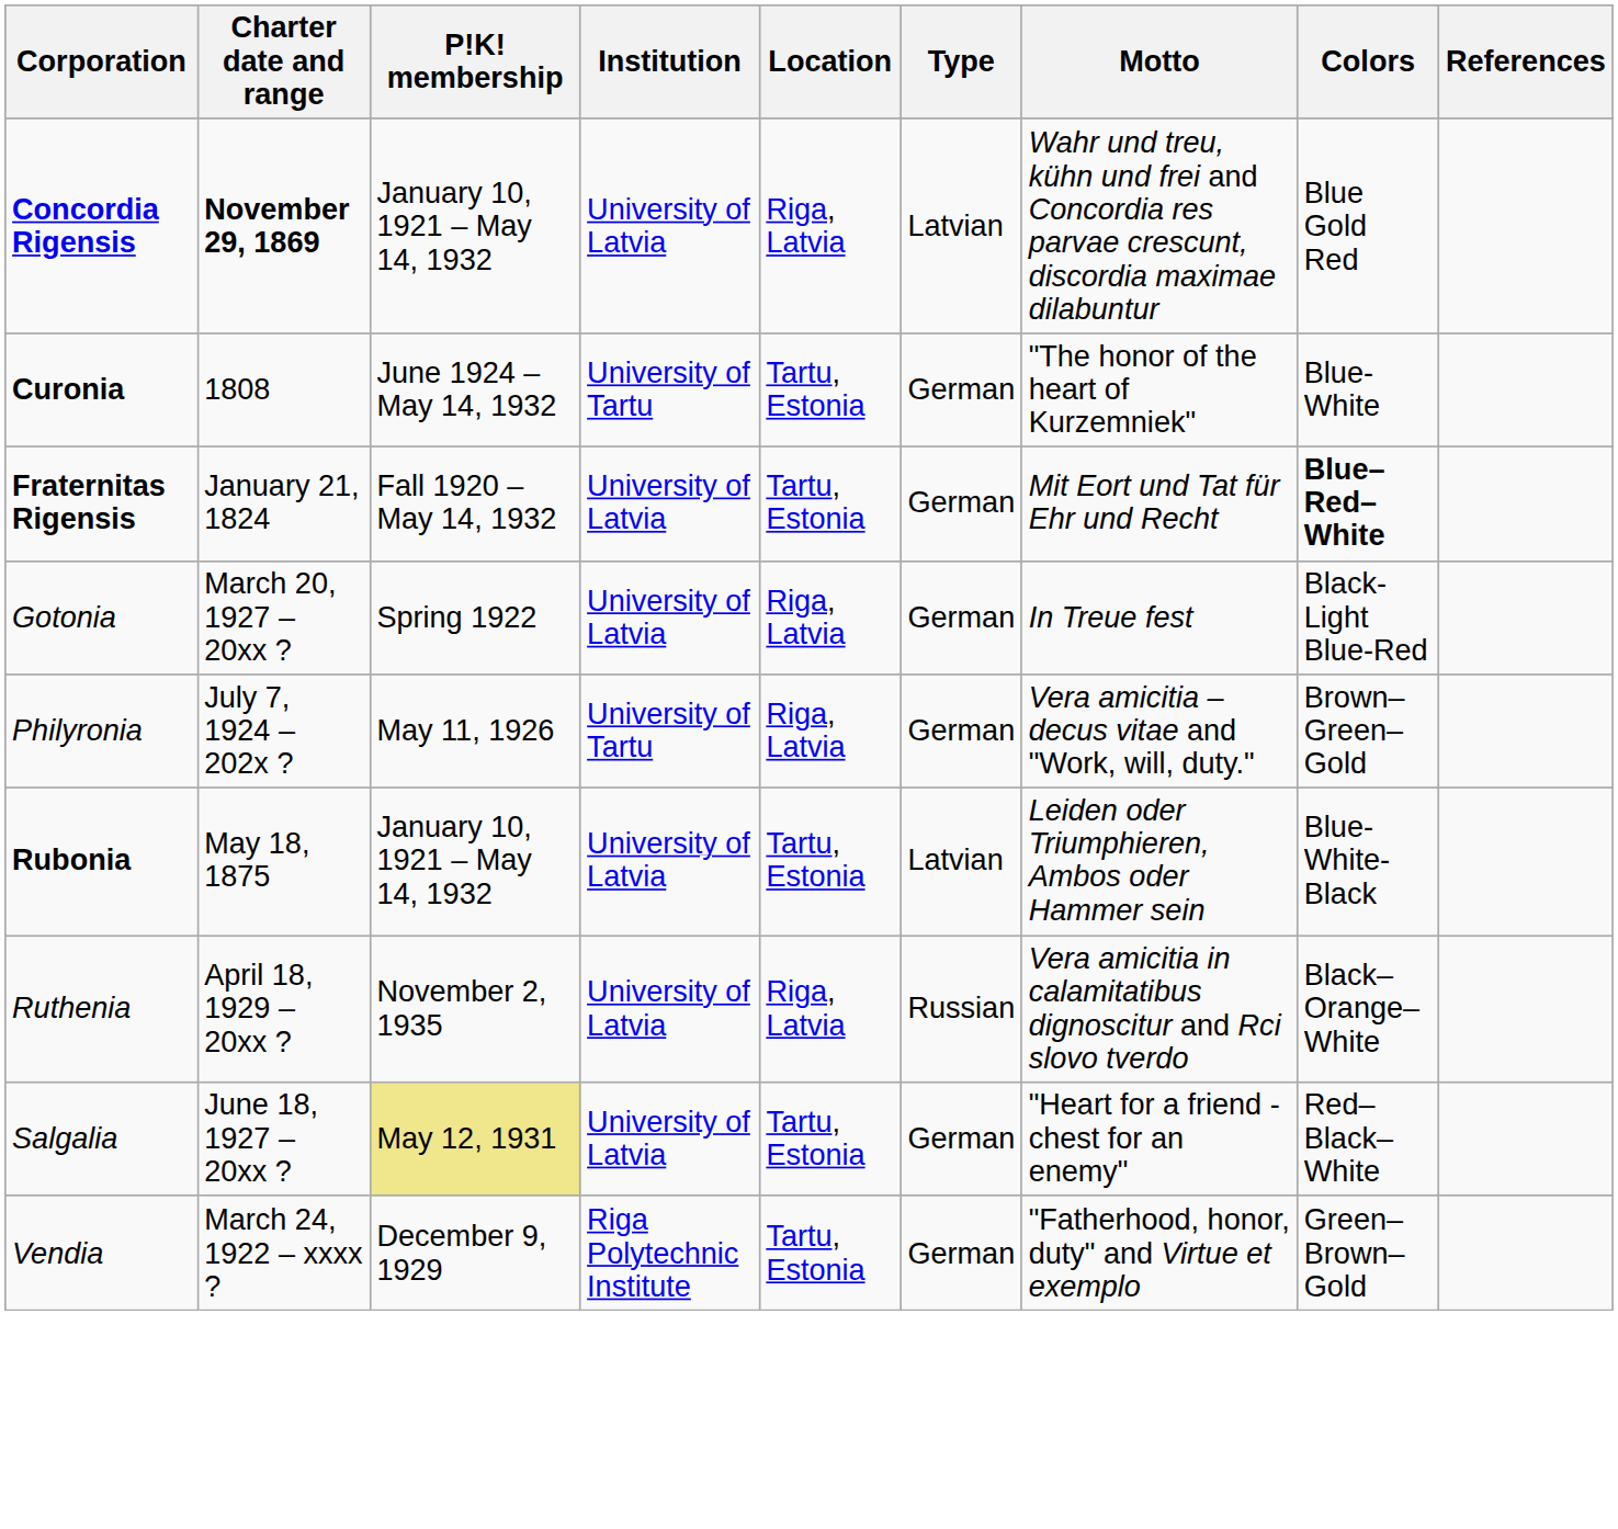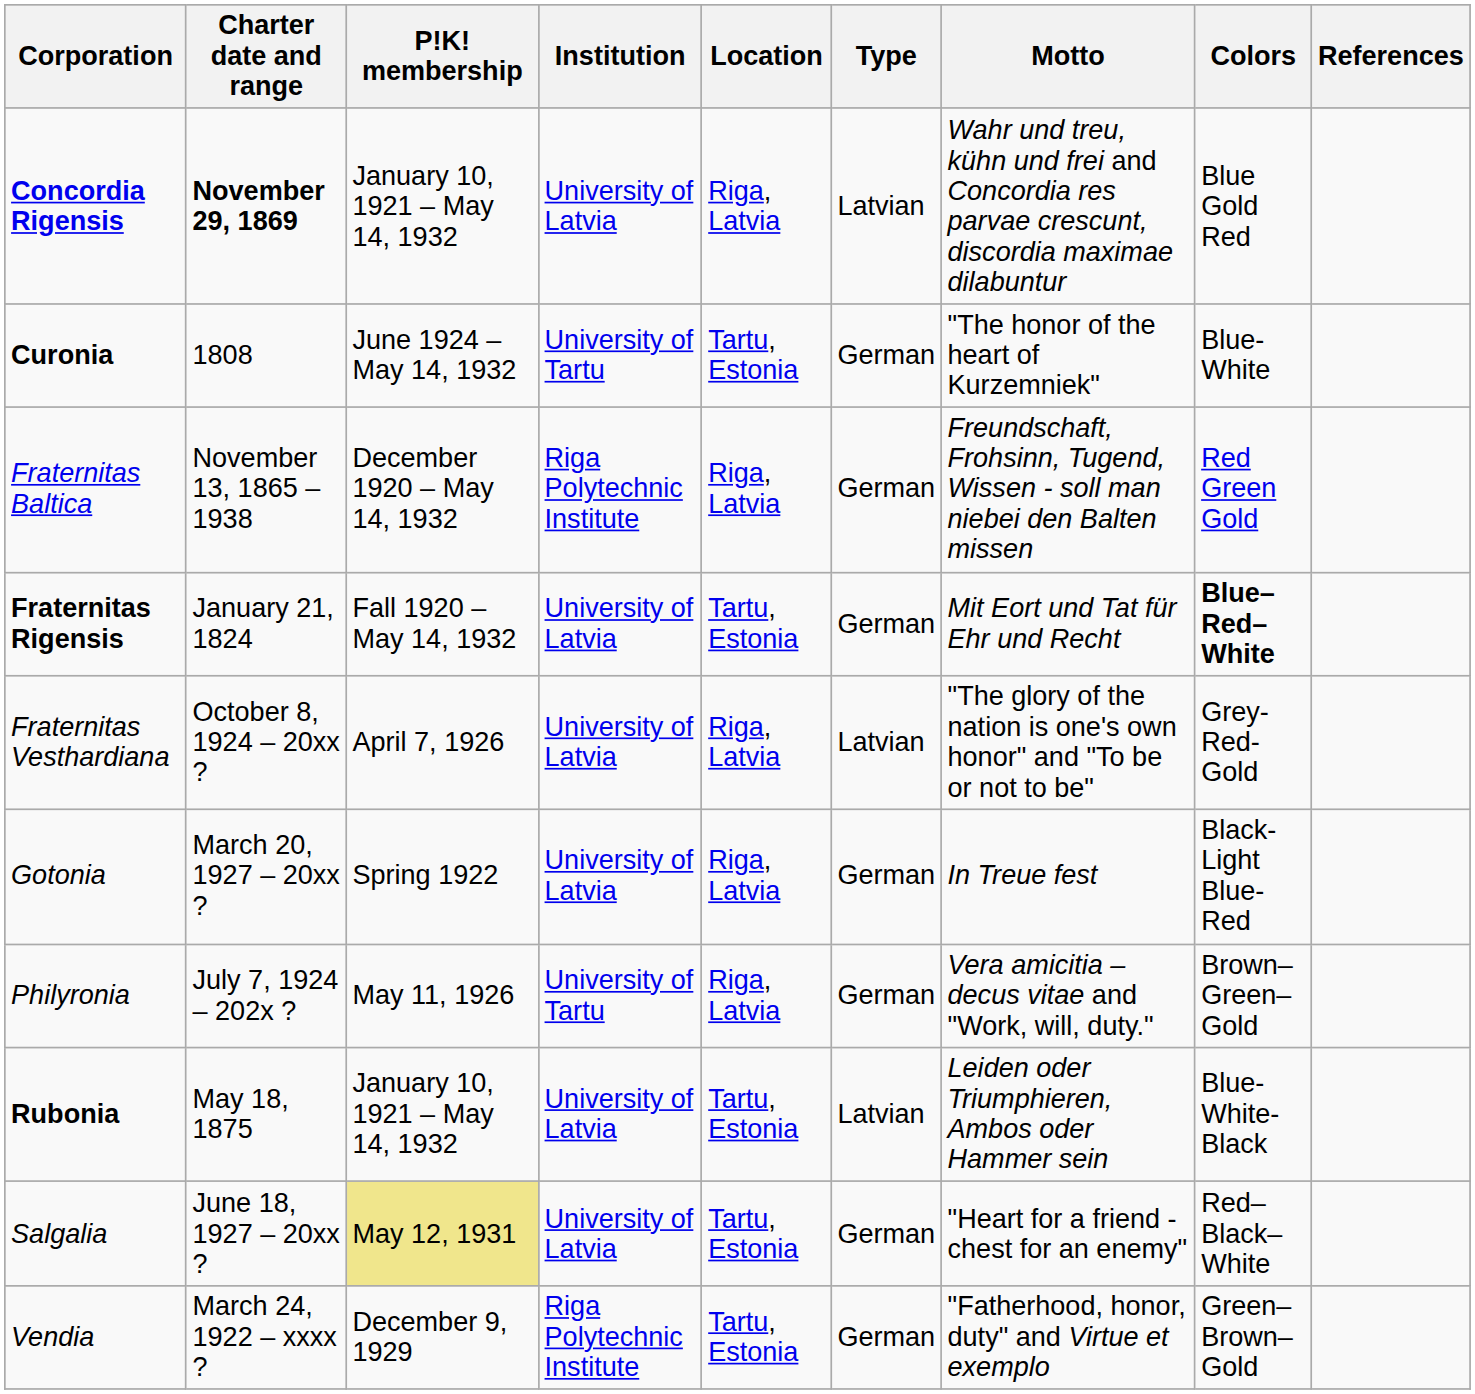+ row: Fraternitas Baltica | November 13, 1865 – 1938 | December 1920 – May 14, 1932 | Riga Polytechnic Institute | Riga, Latvia | German | Freundschaft, Frohsinn, Tugend, Wissen - soll man niebei den Balten missen | Red Green Gold
+ row: Fraternitas Vesthardiana | October 8, 1924 – 20xx ? | April 7, 1926 | University of Latvia | Riga, Latvia | Latvian | "The glory of the nation is one's own honor" and "To be or not to be" | Grey-Red-Gold
- row: Ruthenia | April 18, 1929 – 20xx ? | November 2, 1935 | University of Latvia | Riga, Latvia | Russian | Vera amicitia in calamitatibus dignoscitur and Rci slovo tverdo | Black–Orange–White
